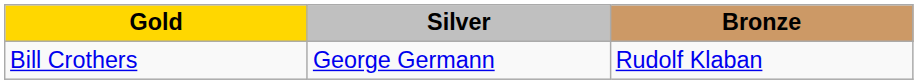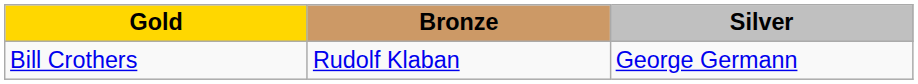columns swapped: Silver <-> Bronze
